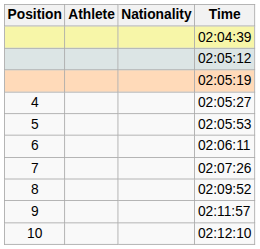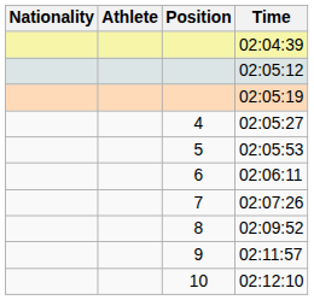columns swapped: Position <-> Nationality
